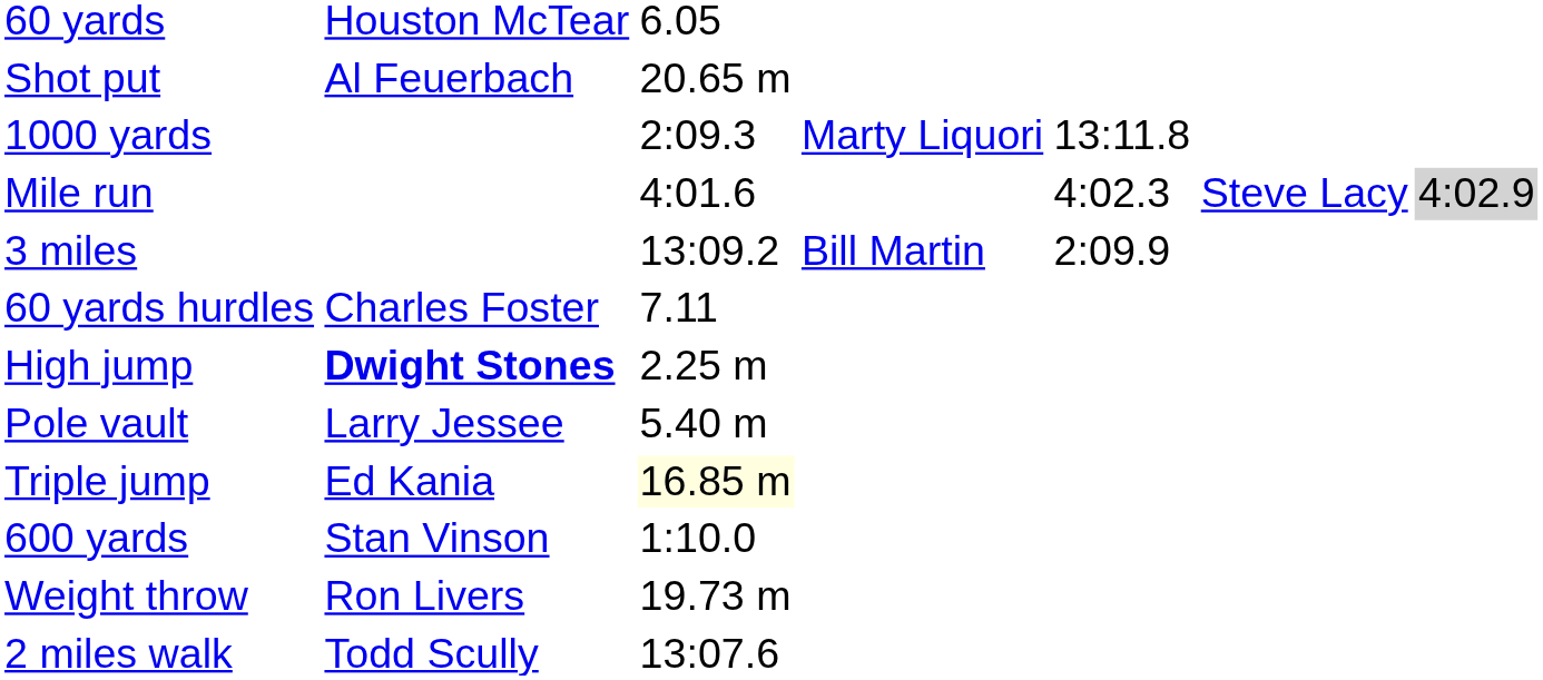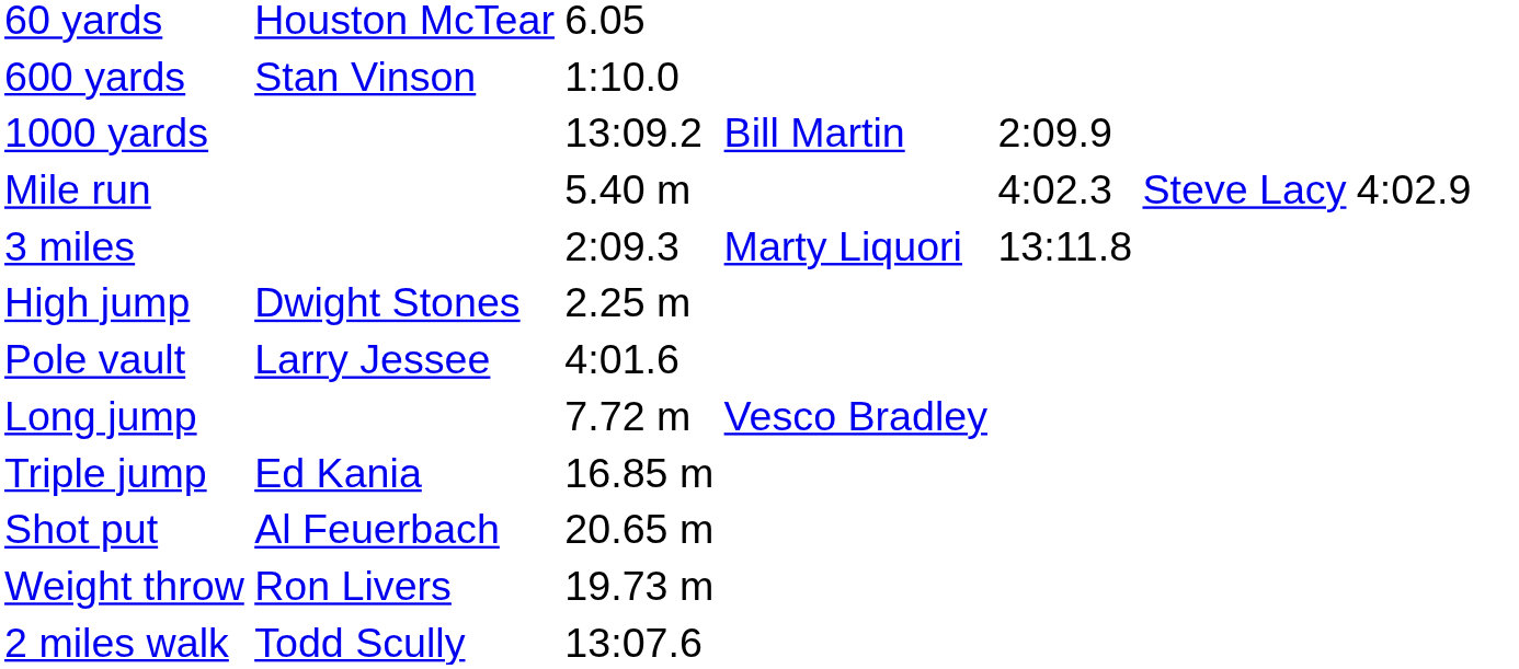rows swapped: 600 yards <-> Shot put
1000 yards | column 3: 2:09.3 -> 13:09.2
1000 yards | column 4: Marty Liquori -> Bill Martin
1000 yards | column 5: 13:11.8 -> 2:09.9
Mile run | column 3: 4:01.6 -> 5.40 m
Mile run | column 7: lightgrey background -> no background
3 miles | column 3: 13:09.2 -> 2:09.3
3 miles | column 4: Bill Martin -> Marty Liquori
3 miles | column 5: 2:09.9 -> 13:11.8
- row: 60 yards hurdles | Charles Foster | 7.11
High jump | column 2: bold -> normal
Pole vault | column 3: 5.40 m -> 4:01.6
+ row: Long jump | 7.72 m | Vesco Bradley
Triple jump | column 3: lightyellow background -> no background
